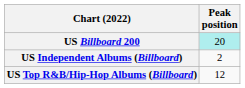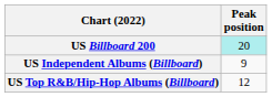US Independent Albums (Billboard) | Peak position: 2 -> 9
